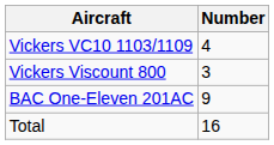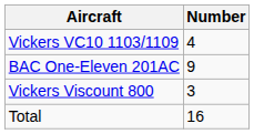rows swapped: BAC One-Eleven 201AC <-> Vickers Viscount 800
